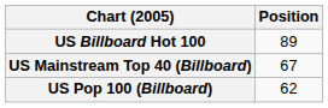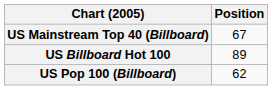rows swapped: US Billboard Hot 100 <-> US Mainstream Top 40 (Billboard)
